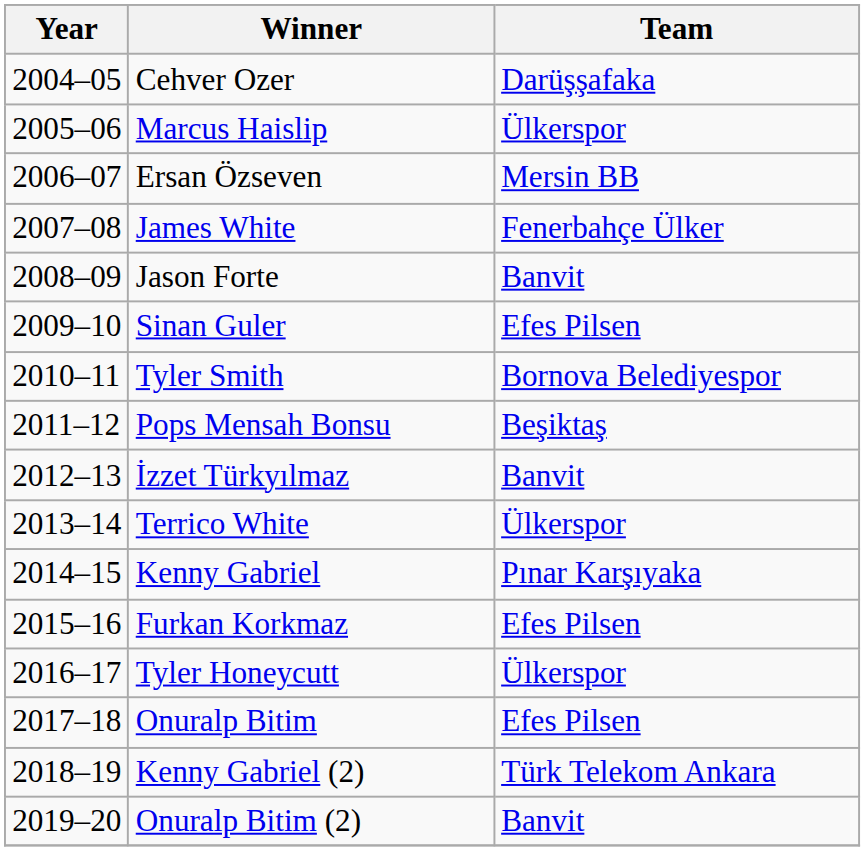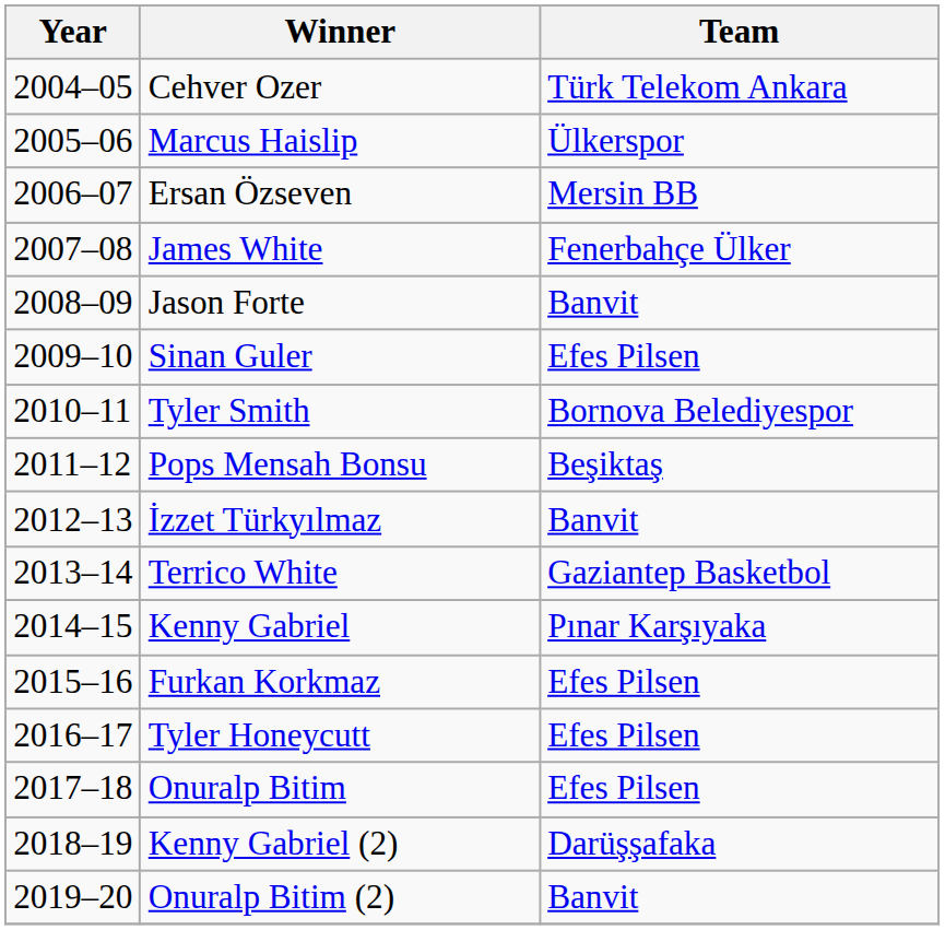Cehver Ozer | Team: Darüşşafaka -> Türk Telekom Ankara
Terrico White | Team: Ülkerspor -> Gaziantep Basketbol
Tyler Honeycutt | Team: Ülkerspor -> Efes Pilsen
Kenny Gabriel (2) | Team: Türk Telekom Ankara -> Darüşşafaka
